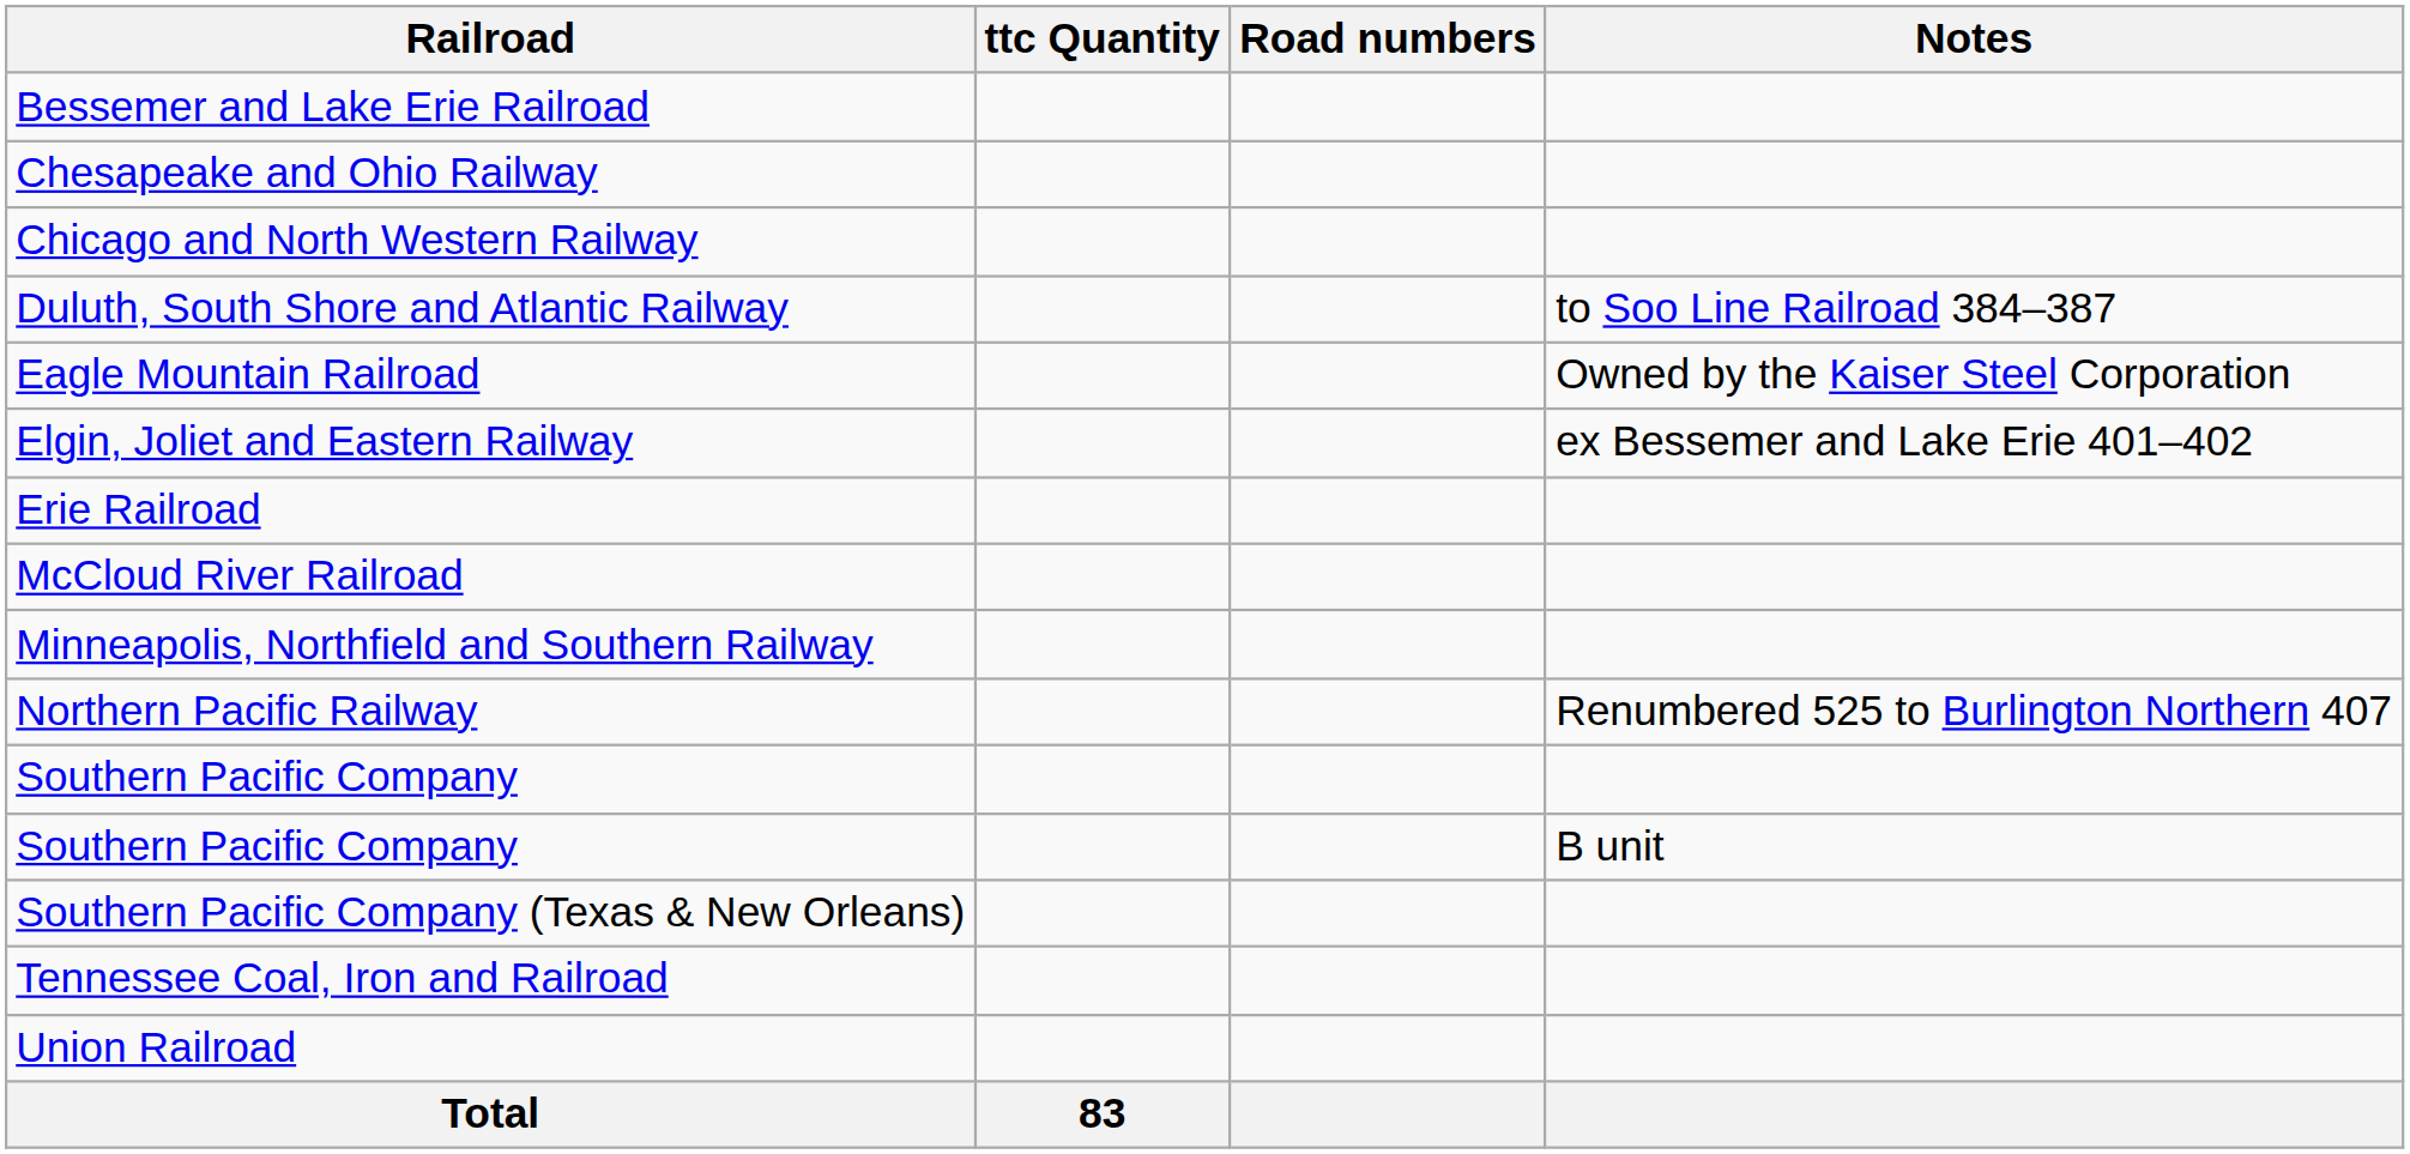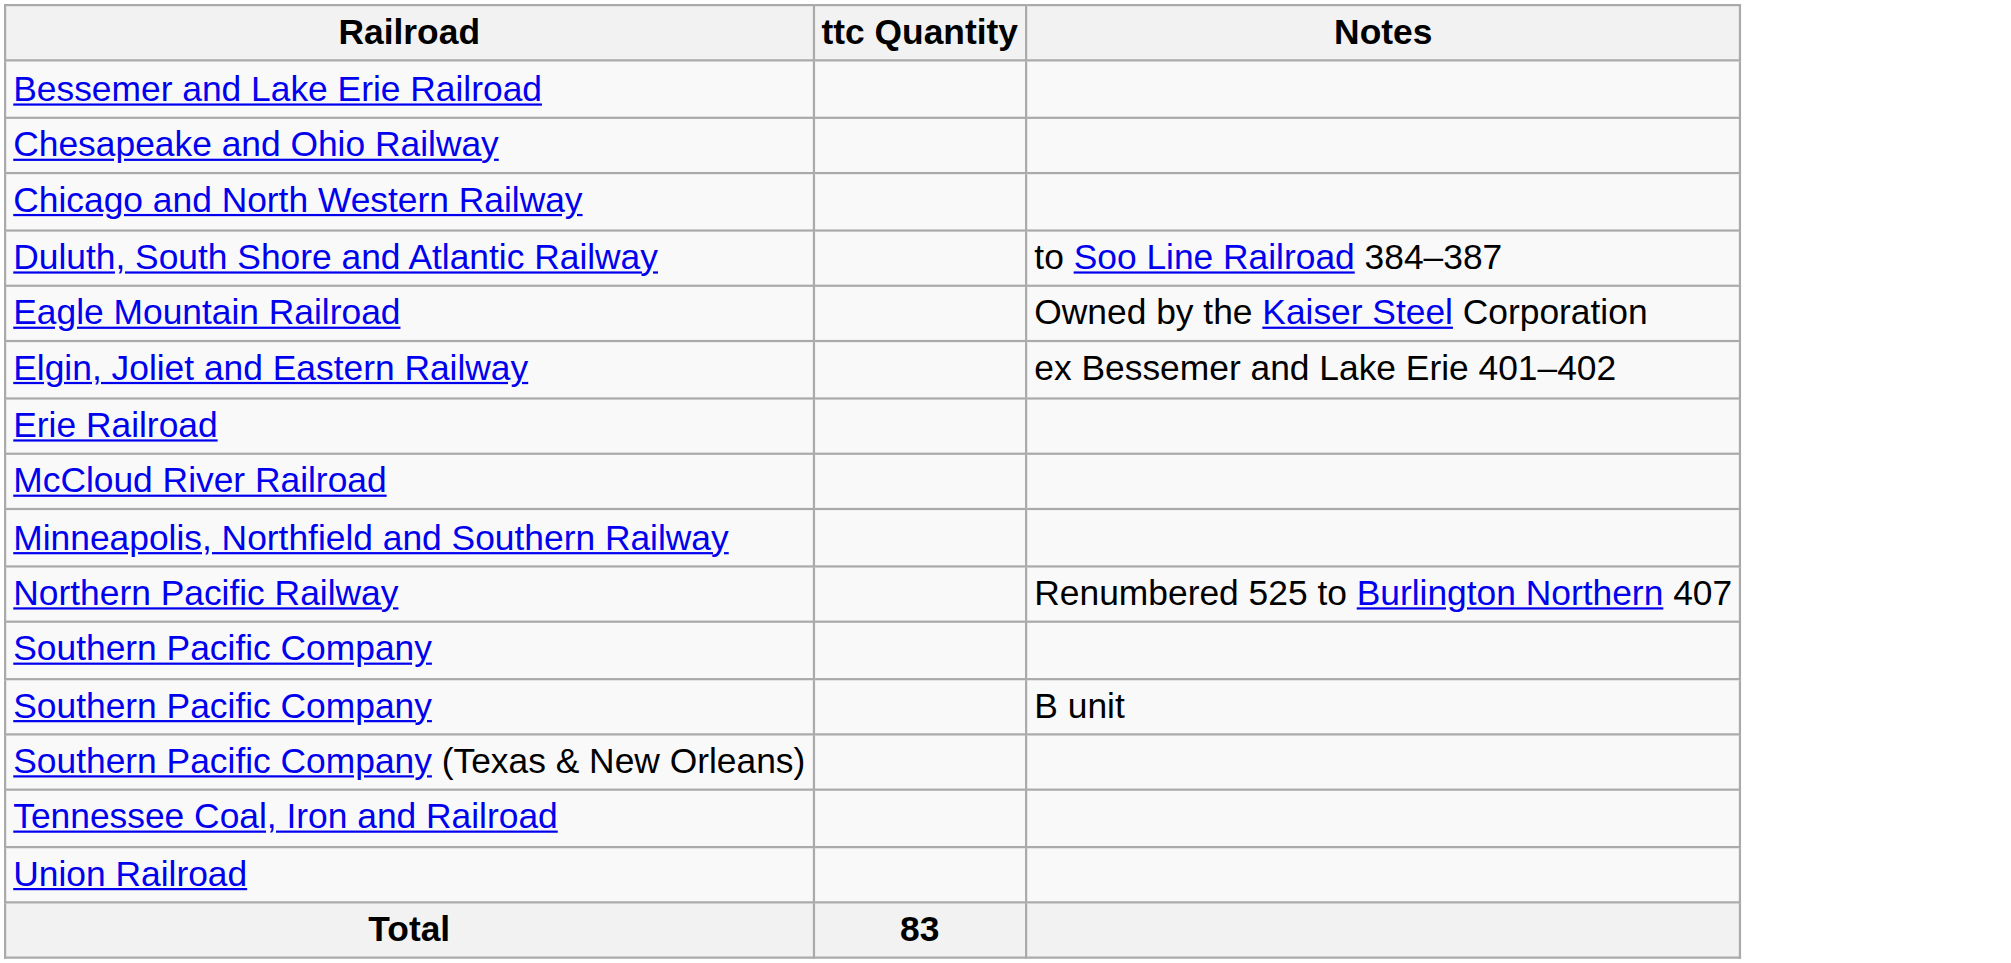- column: Road numbers
